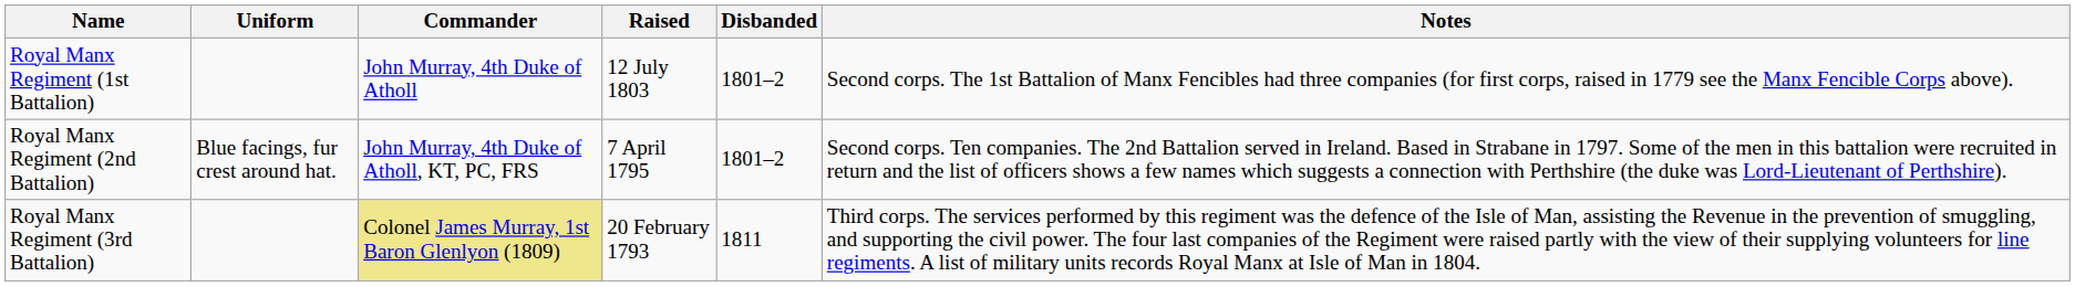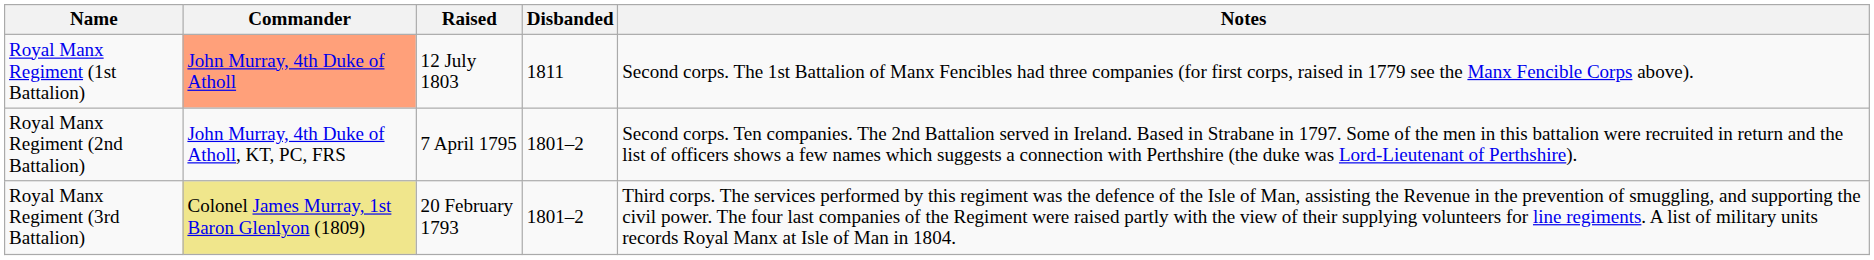- column: Uniform | Blue facings, fur crest around hat.
Royal Manx Regiment (1st Battalion) | Commander: no background -> lightsalmon background
Royal Manx Regiment (1st Battalion) | Disbanded: 1801–2 -> 1811
Royal Manx Regiment (3rd Battalion) | Disbanded: 1811 -> 1801–2
